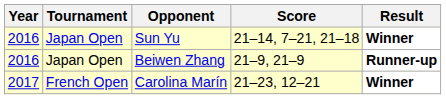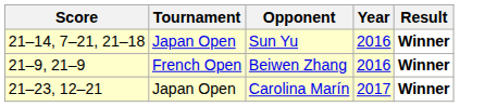columns swapped: Year <-> Score
Beiwen Zhang | Tournament: Japan Open -> French Open
Beiwen Zhang | Result: Runner-up -> Winner
Carolina Marín | Tournament: French Open -> Japan Open
